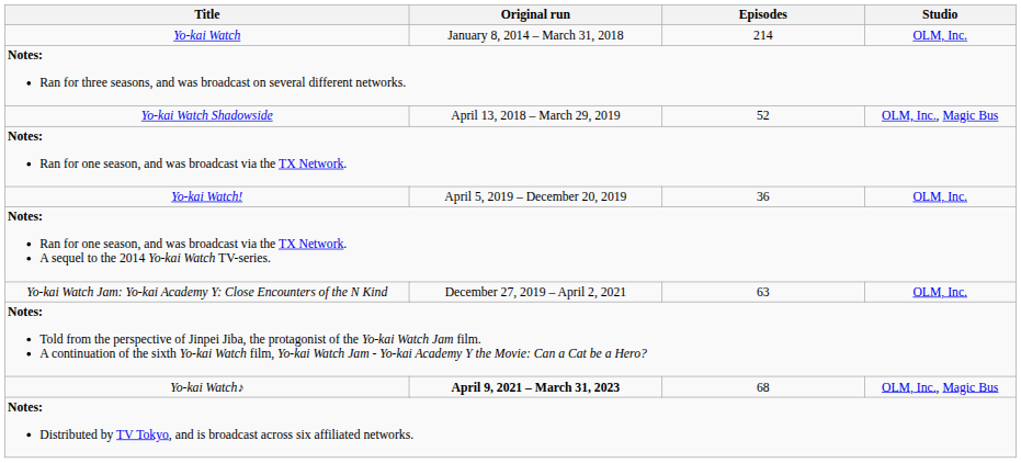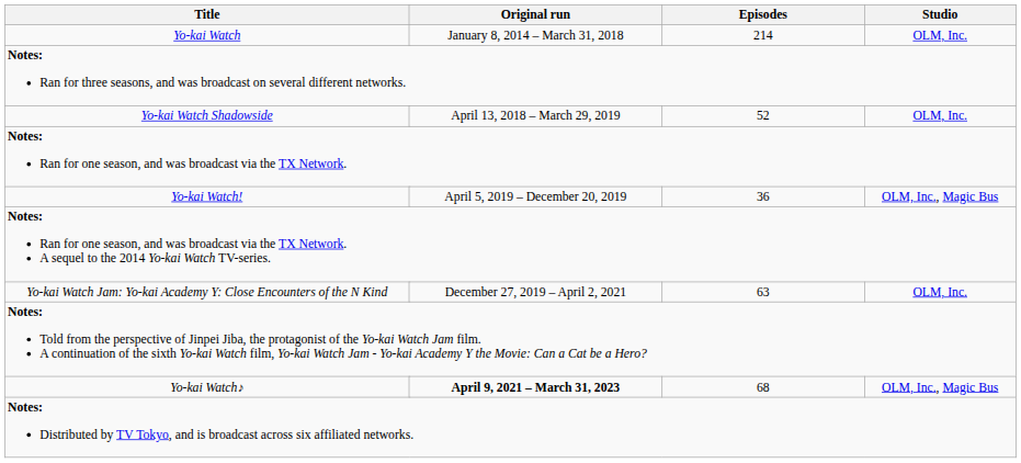Yo-kai Watch Shadowside | Studio: OLM, Inc., Magic Bus -> OLM, Inc.
Yo-kai Watch! | Studio: OLM, Inc. -> OLM, Inc., Magic Bus
